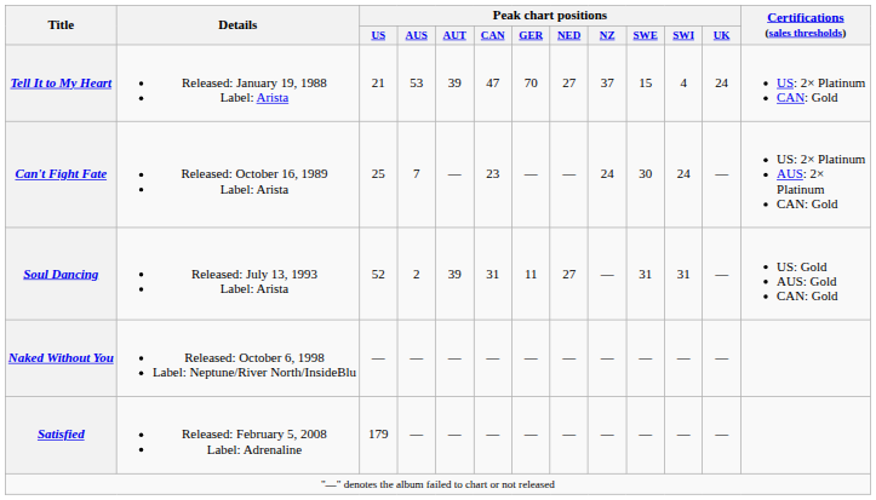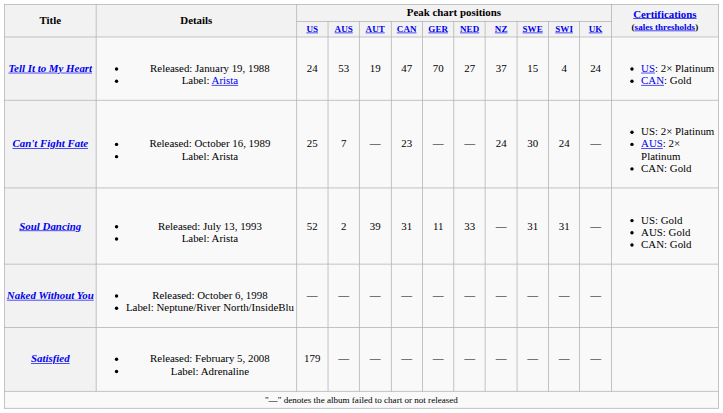Tell It to My Heart | Peak chart positions / US: 21 -> 24
Tell It to My Heart | Peak chart positions / AUT: 39 -> 19
Soul Dancing | Peak chart positions / NED: 27 -> 33
